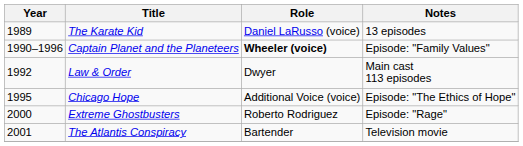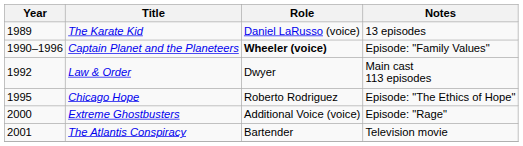Chicago Hope | Role: Additional Voice (voice) -> Roberto Rodriguez
Extreme Ghostbusters | Role: Roberto Rodriguez -> Additional Voice (voice)
